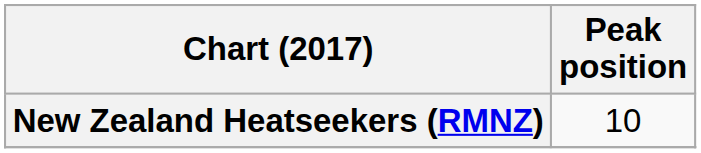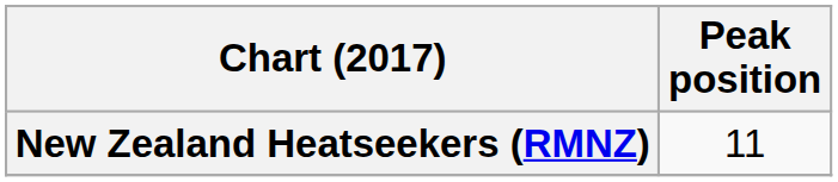New Zealand Heatseekers (RMNZ) | Peak position: 10 -> 11
